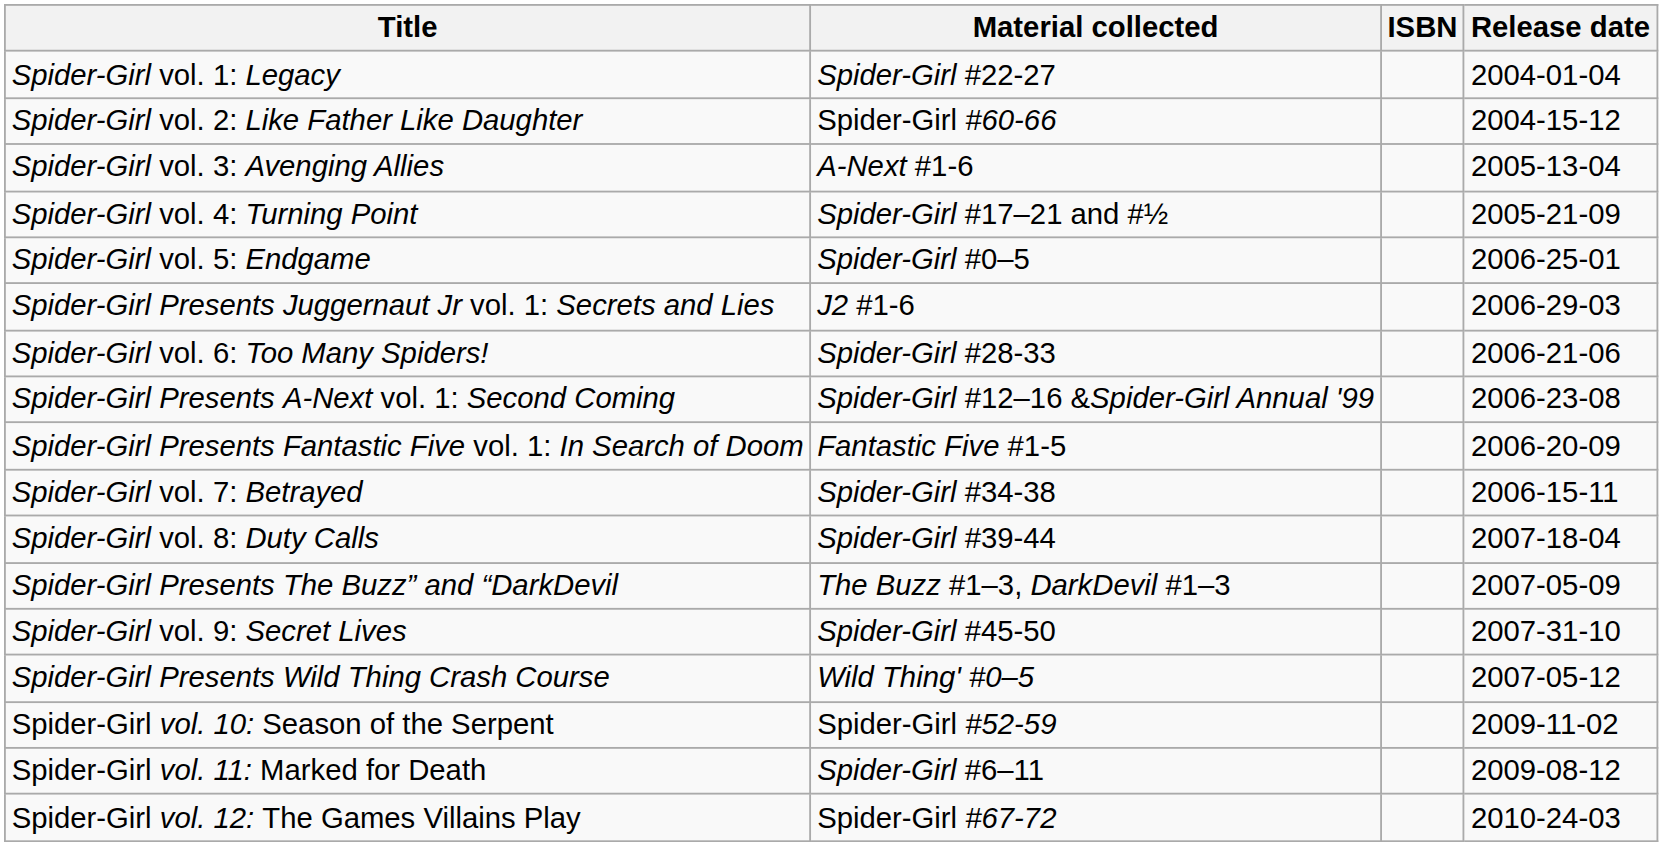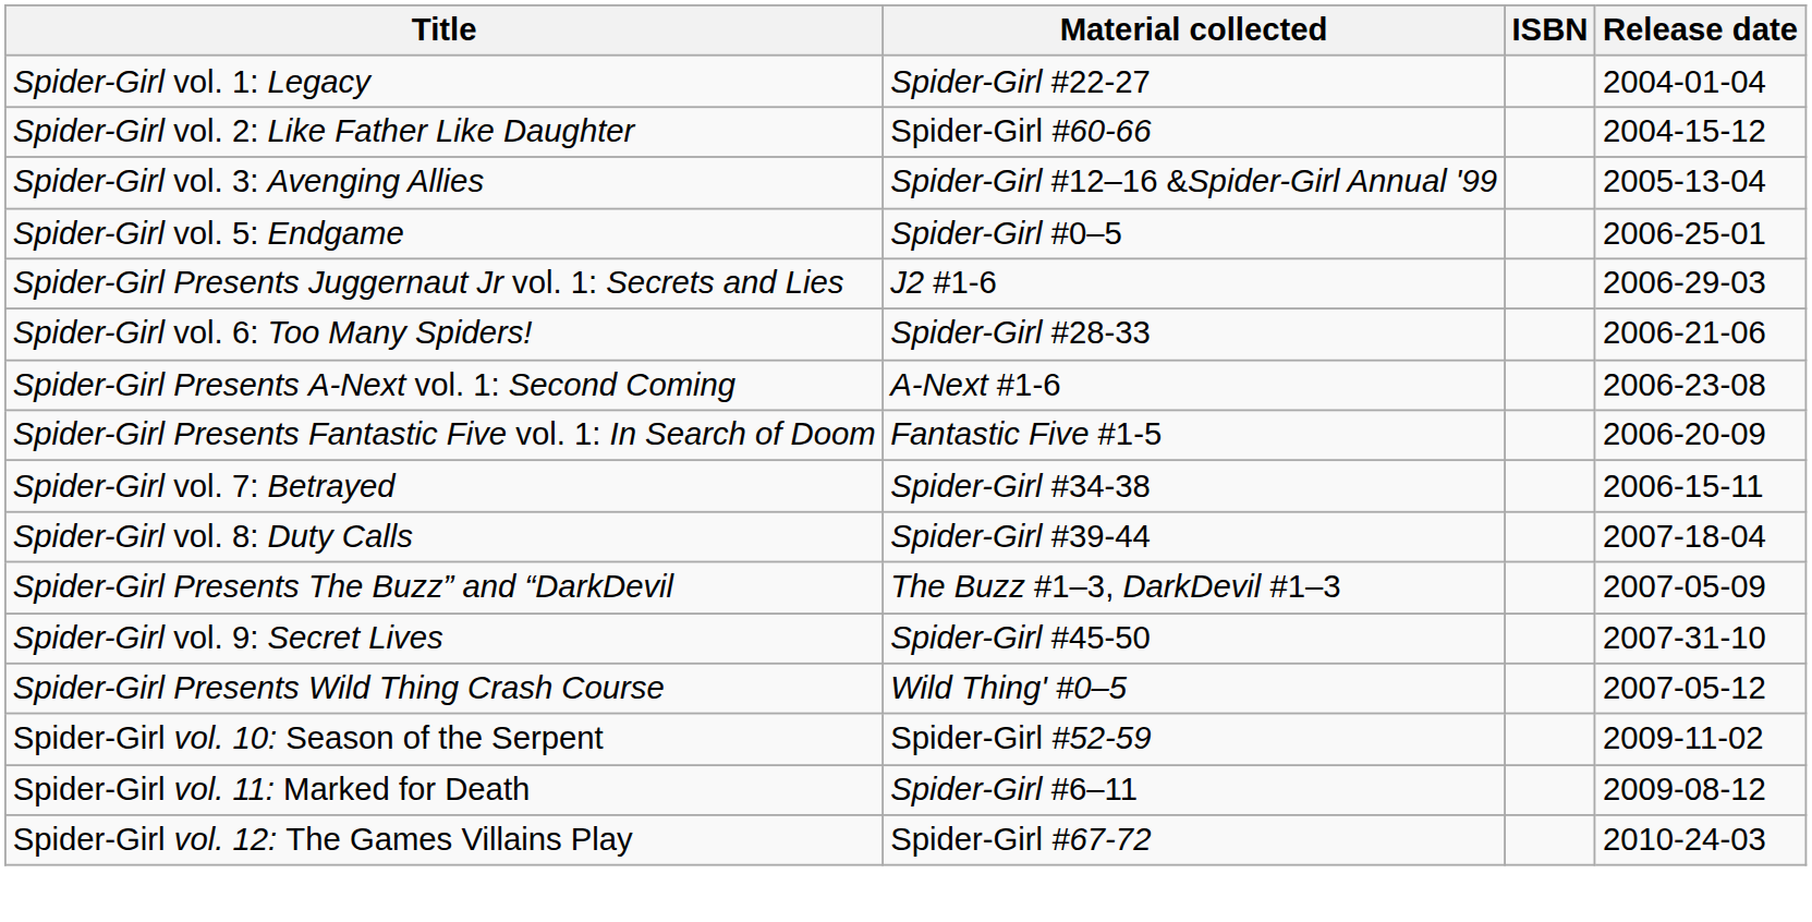Spider-Girl vol. 3: Avenging Allies | Material collected: A-Next #1-6 -> Spider-Girl #12–16 &Spider-Girl Annual '99
- row: Spider-Girl vol. 4: Turning Point | Spider-Girl #17–21 and #½ | 2005-21-09
Spider-Girl Presents A-Next vol. 1: Second Coming | Material collected: Spider-Girl #12–16 &Spider-Girl Annual '99 -> A-Next #1-6
